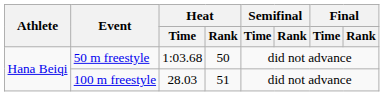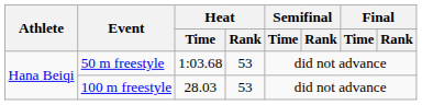50 m freestyle | Heat / Rank: 50 -> 53
100 m freestyle | Heat / Rank: 51 -> 53
